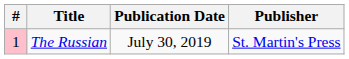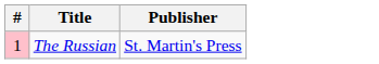- column: Publication Date | July 30, 2019
